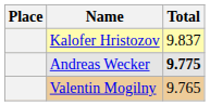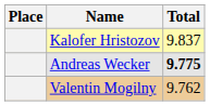Valentin Mogilny | Total: 9.765 -> 9.762
